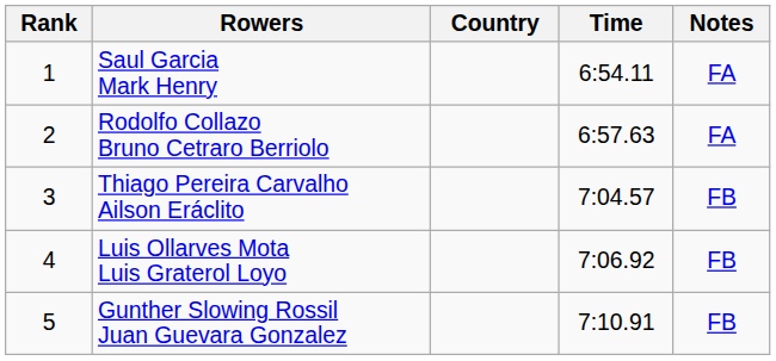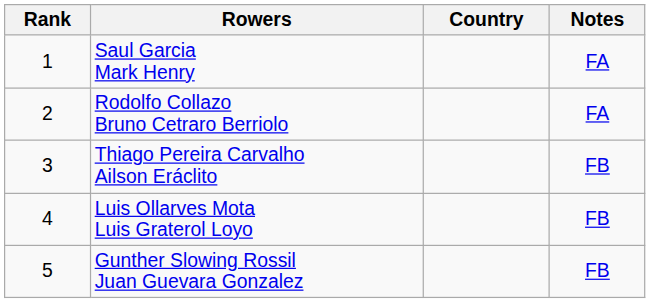- column: Time | 6:54.11 | 6:57.63 | 7:04.57 | 7:06.92 | 7:10.91
